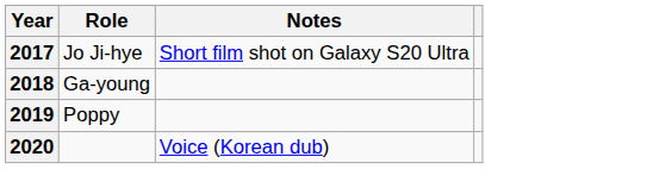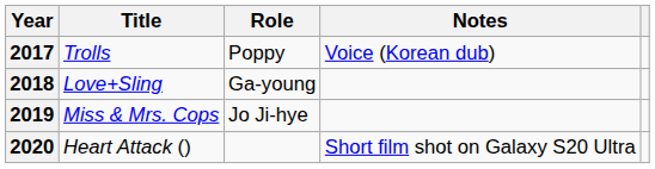+ column: Title | Trolls | Love+Sling | Miss & Mrs. Cops | Heart Attack ()
2017 | Role: Jo Ji-hye -> Poppy
2017 | Notes: Short film shot on Galaxy S20 Ultra -> Voice (Korean dub)
2019 | Role: Poppy -> Jo Ji-hye
2020 | Notes: Voice (Korean dub) -> Short film shot on Galaxy S20 Ultra
